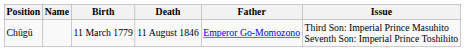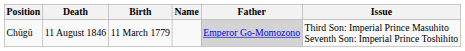columns swapped: Name <-> Death
Chūgū | Father: no background -> lightgrey background
